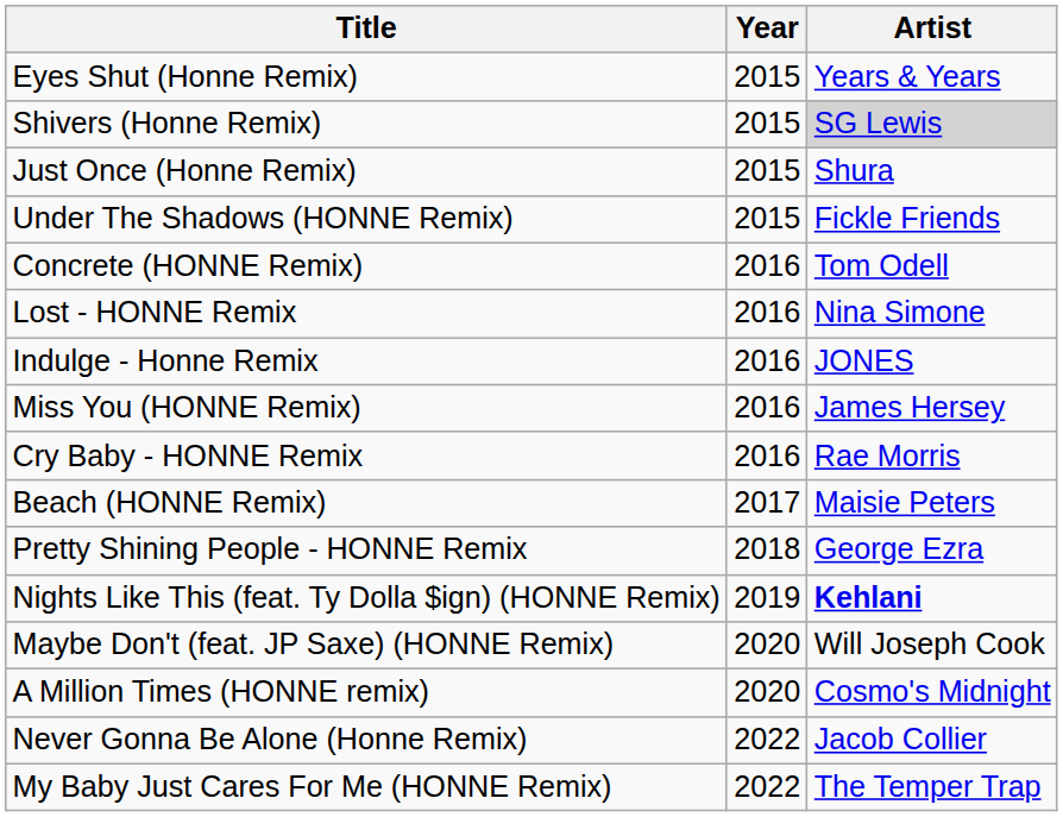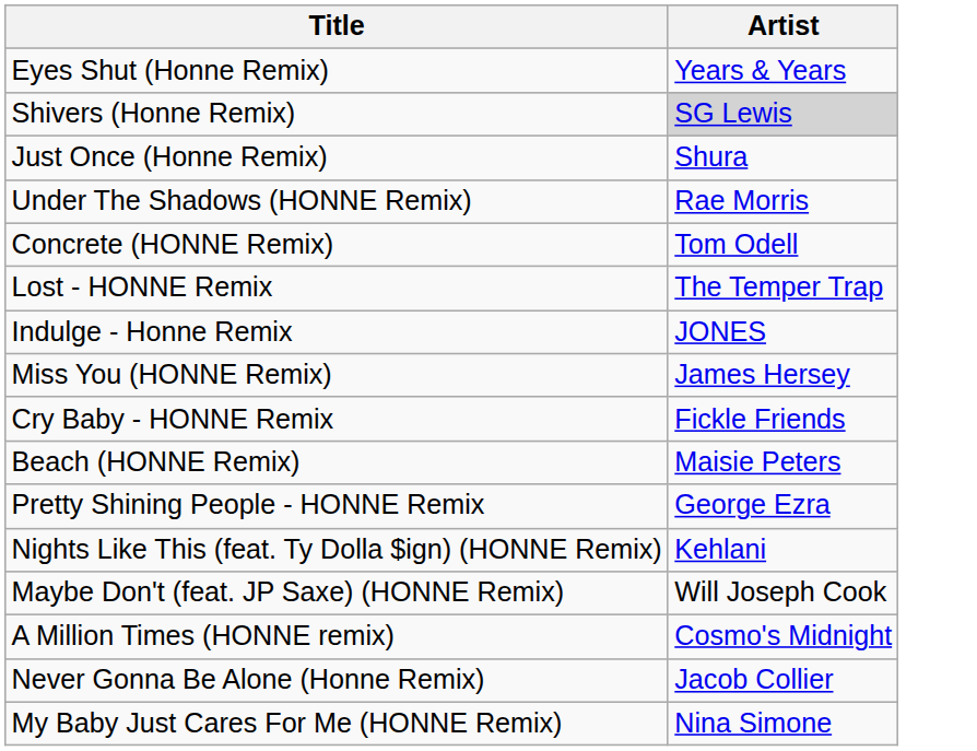- column: Year | 2015 | 2015 | 2015 | 2015 | 2016 | 2016 | 2016 | 2016 | 2016 | 2017 | 2018 | 2019 | 2020 | 2020 | 2022 | 2022
Under The Shadows (HONNE Remix) | Artist: Fickle Friends -> Rae Morris
Lost - HONNE Remix | Artist: Nina Simone -> The Temper Trap
Cry Baby - HONNE Remix | Artist: Rae Morris -> Fickle Friends
Nights Like This (feat. Ty Dolla $ign) (HONNE Remix) | Artist: bold -> normal
My Baby Just Cares For Me (HONNE Remix) | Artist: The Temper Trap -> Nina Simone
